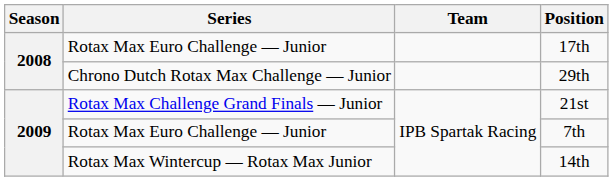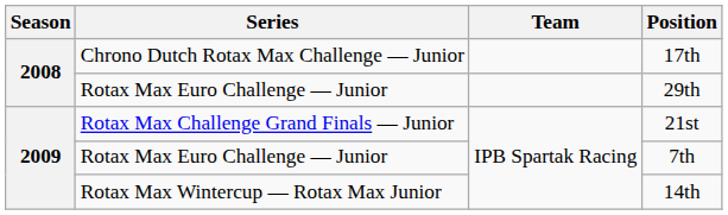17th | Series: Rotax Max Euro Challenge — Junior -> Chrono Dutch Rotax Max Challenge — Junior
29th | Series: Chrono Dutch Rotax Max Challenge — Junior -> Rotax Max Euro Challenge — Junior
